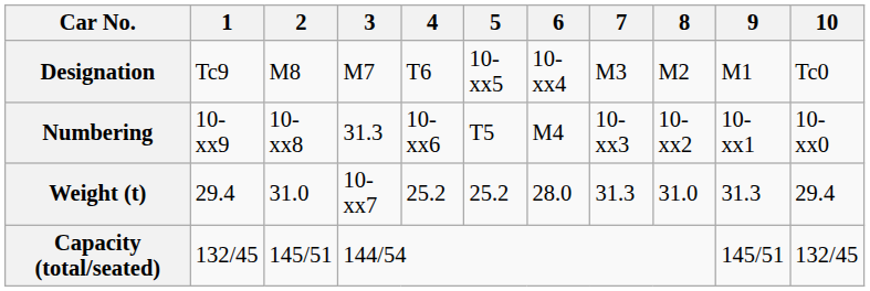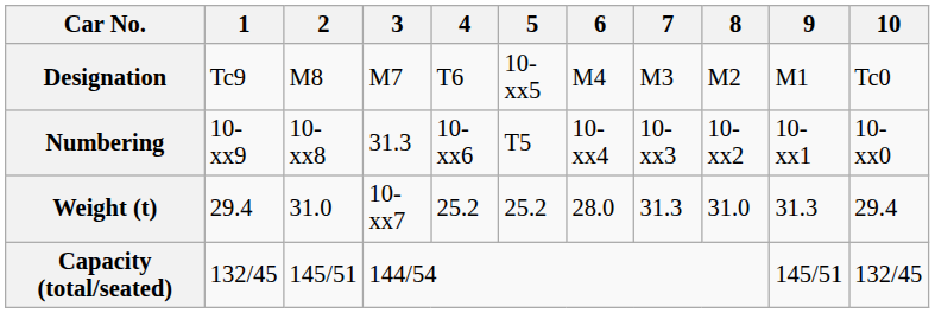Designation | 6: 10-xx4 -> M4
Numbering | 6: M4 -> 10-xx4
